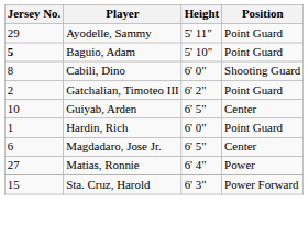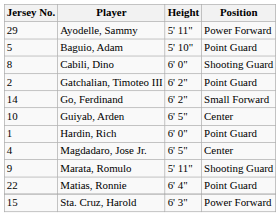Ayodelle, Sammy | Position: Point Guard -> Power Forward
Baguio, Adam | Jersey No.: bold -> normal
+ row: 14 | Go, Ferdinand | 6' 2" | Small Forward
Magdadaro, Jose Jr. | Jersey No.: 6 -> 4
+ row: 9 | Marata, Romulo | 5' 11" | Shooting Guard
Matias, Ronnie | Jersey No.: 27 -> 22
Matias, Ronnie | Position: Power -> Point Guard
